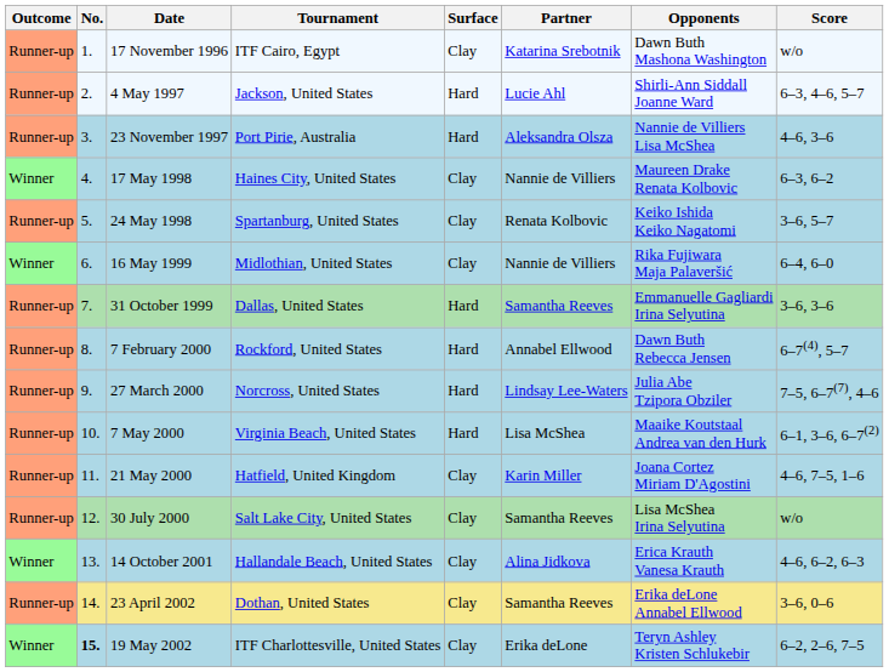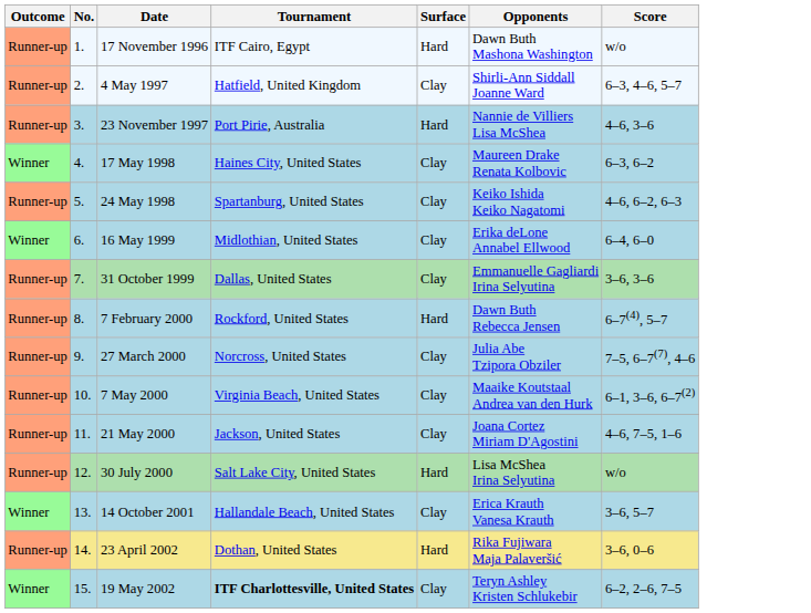- column: Partner | Katarina Srebotnik | Lucie Ahl | Aleksandra Olsza | Nannie de Villiers | Renata Kolbovic | Nannie de Villiers | Samantha Reeves | Annabel Ellwood | Lindsay Lee-Waters | Lisa McShea | Karin Miller | Samantha Reeves | Alina Jidkova | Samantha Reeves | Erika deLone
17 November 1996 | Surface: Clay -> Hard
4 May 1997 | Tournament: Jackson, United States -> Hatfield, United Kingdom
4 May 1997 | Surface: Hard -> Clay
24 May 1998 | Score: 3–6, 5–7 -> 4–6, 6–2, 6–3
16 May 1999 | Opponents: Rika Fujiwara Maja Palaveršić -> Erika deLone Annabel Ellwood
31 October 1999 | Surface: Hard -> Clay
27 March 2000 | Surface: Hard -> Clay
7 May 2000 | Surface: Hard -> Clay
21 May 2000 | Tournament: Hatfield, United Kingdom -> Jackson, United States
30 July 2000 | Surface: Clay -> Hard
14 October 2001 | Score: 4–6, 6–2, 6–3 -> 3–6, 5–7
23 April 2002 | Surface: Clay -> Hard
23 April 2002 | Opponents: Erika deLone Annabel Ellwood -> Rika Fujiwara Maja Palaveršić
19 May 2002 | No.: bold -> normal
19 May 2002 | Tournament: normal -> bold
